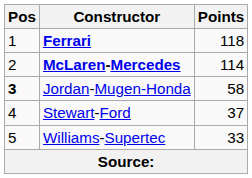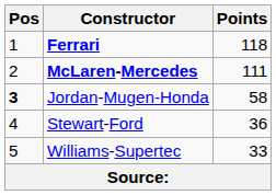McLaren-Mercedes | Points: 114 -> 111
Stewart-Ford | Points: 37 -> 36
